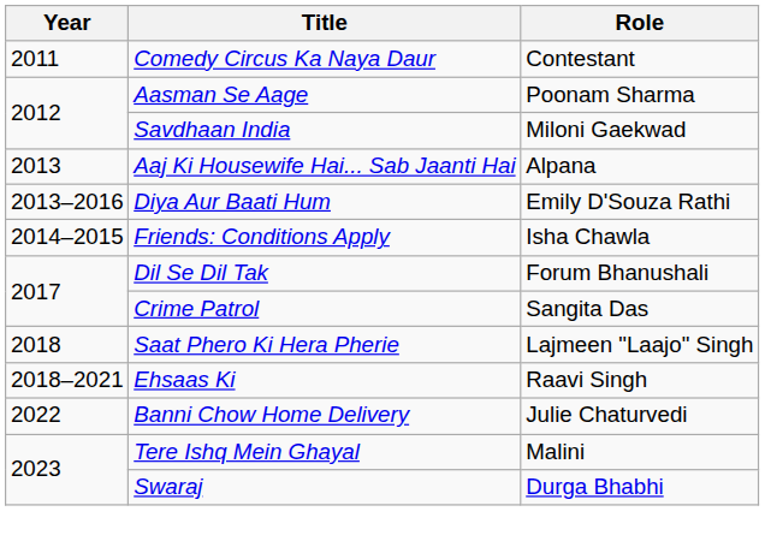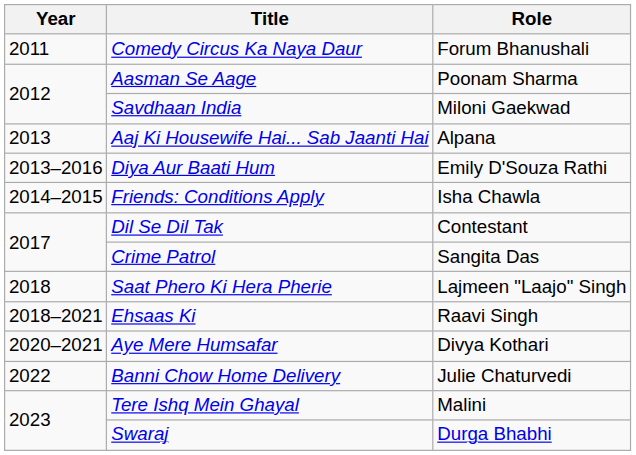Comedy Circus Ka Naya Daur | Role: Contestant -> Forum Bhanushali
Dil Se Dil Tak | Role: Forum Bhanushali -> Contestant
+ row: 2020–2021 | Aye Mere Humsafar | Divya Kothari
